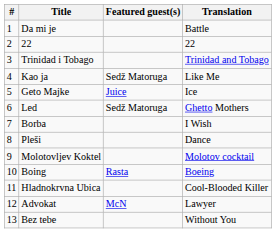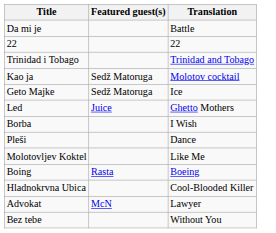- column: # | 1 | 2 | 3 | 4 | 5 | 6 | 7 | 8 | 9 | 10 | 11 | 12 | 13
Kao ja | Translation: Like Me -> Molotov cocktail
Geto Majke | Featured guest(s): Juice -> Sedž Matoruga
Led | Featured guest(s): Sedž Matoruga -> Juice
Molotovljev Koktel | Translation: Molotov cocktail -> Like Me
